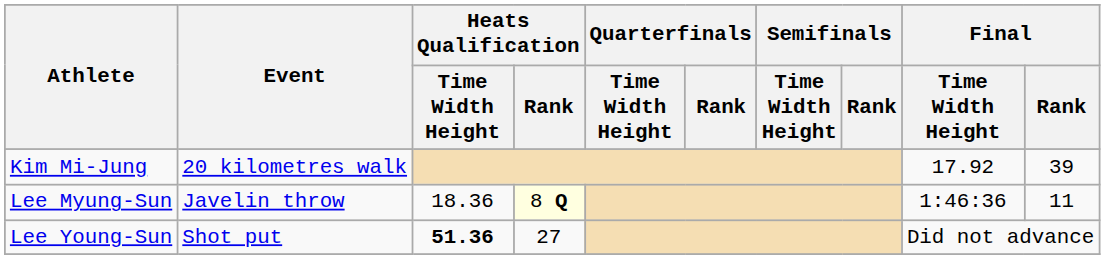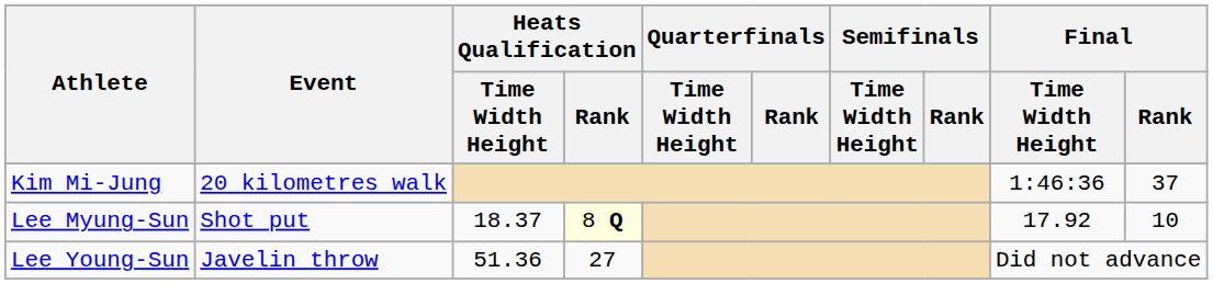Kim Mi-Jung | Final / Time Width Height: 17.92 -> 1:46:36
Kim Mi-Jung | Final / Rank: 39 -> 37
Lee Myung-Sun | Event: Javelin throw -> Shot put
Lee Myung-Sun | Heats Qualification / Time Width Height: 18.36 -> 18.37
Lee Myung-Sun | Final / Time Width Height: 1:46:36 -> 17.92
Lee Myung-Sun | Final / Rank: 11 -> 10
Lee Young-Sun | Event: Shot put -> Javelin throw
Lee Young-Sun | Heats Qualification / Time Width Height: bold -> normal
